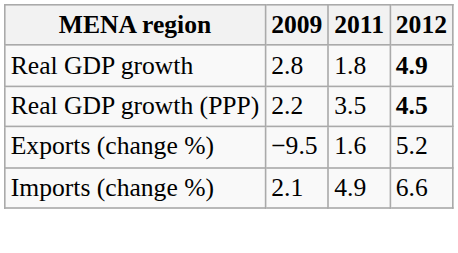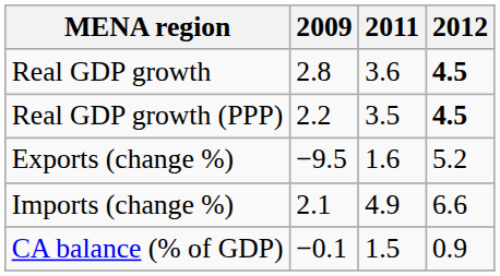Real GDP growth | 2011: 1.8 -> 3.6
Real GDP growth | 2012: 4.9 -> 4.5
+ row: CA balance (% of GDP) | −0.1 | 1.5 | 0.9
